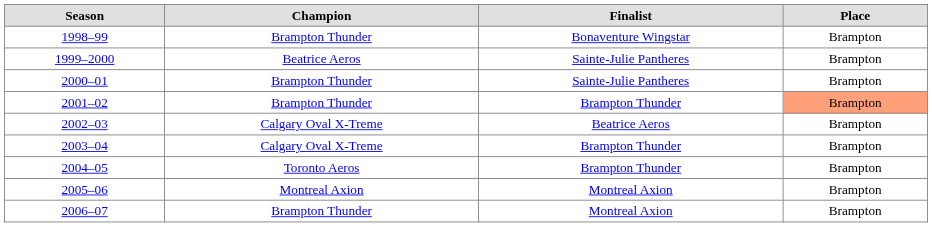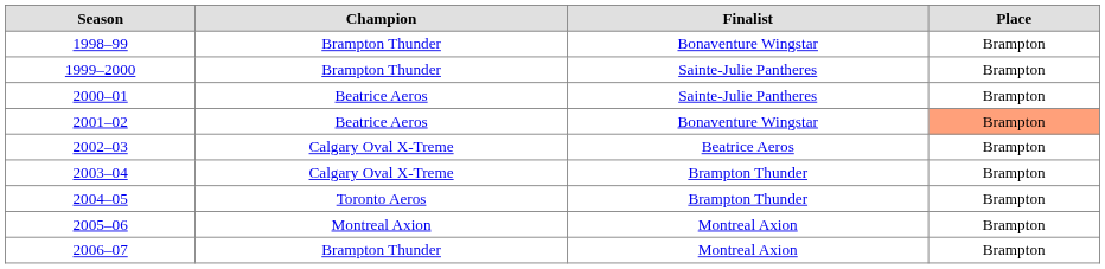1999–2000 | Champion: Beatrice Aeros -> Brampton Thunder
2000–01 | Champion: Brampton Thunder -> Beatrice Aeros
2001–02 | Champion: Brampton Thunder -> Beatrice Aeros
2001–02 | Finalist: Brampton Thunder -> Bonaventure Wingstar
